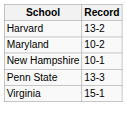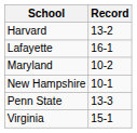+ row: Lafayette | 16-1
